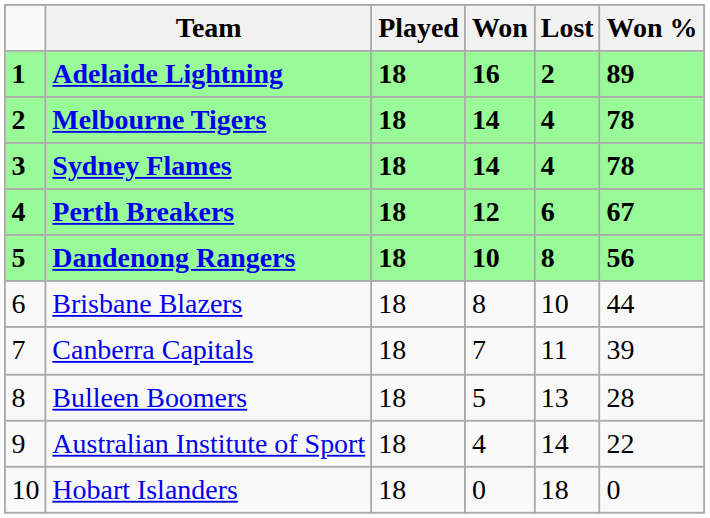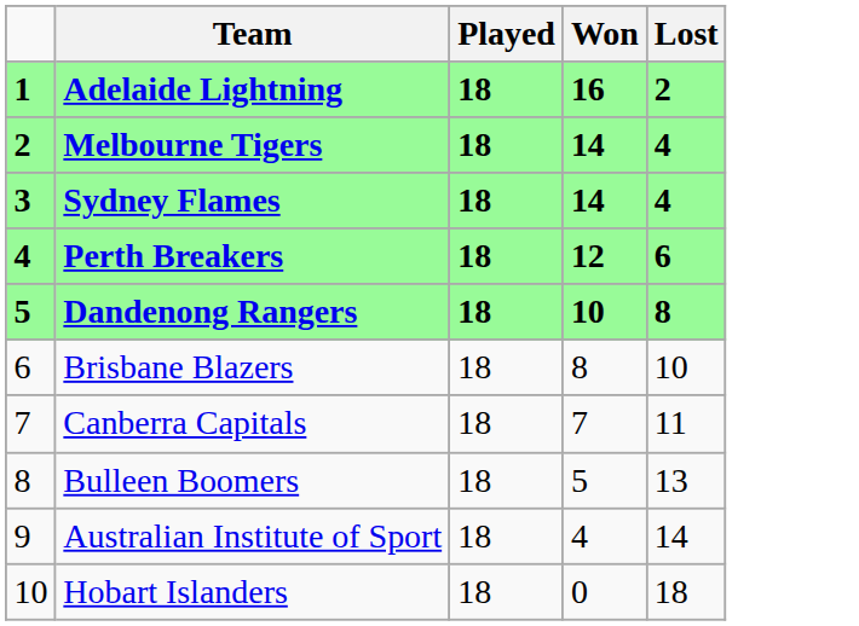- column: Won % | 89 | 78 | 78 | 67 | 56 | 44 | 39 | 28 | 22 | 0
